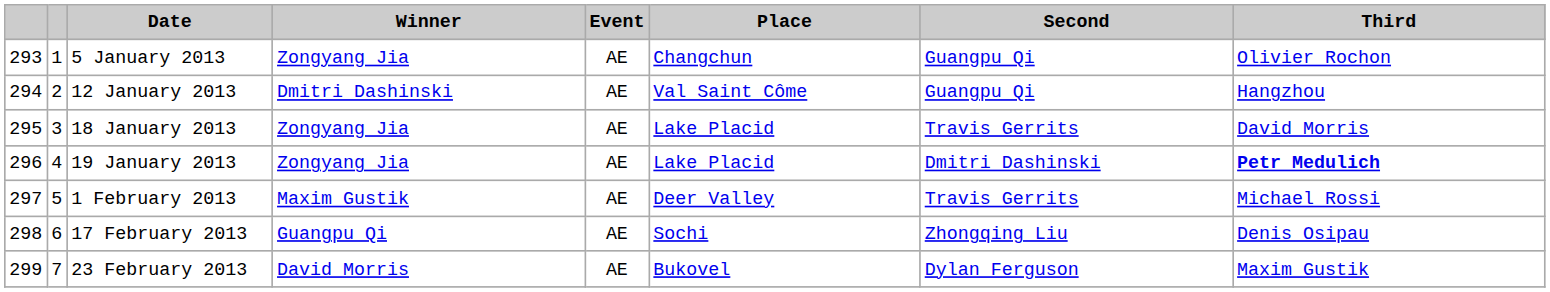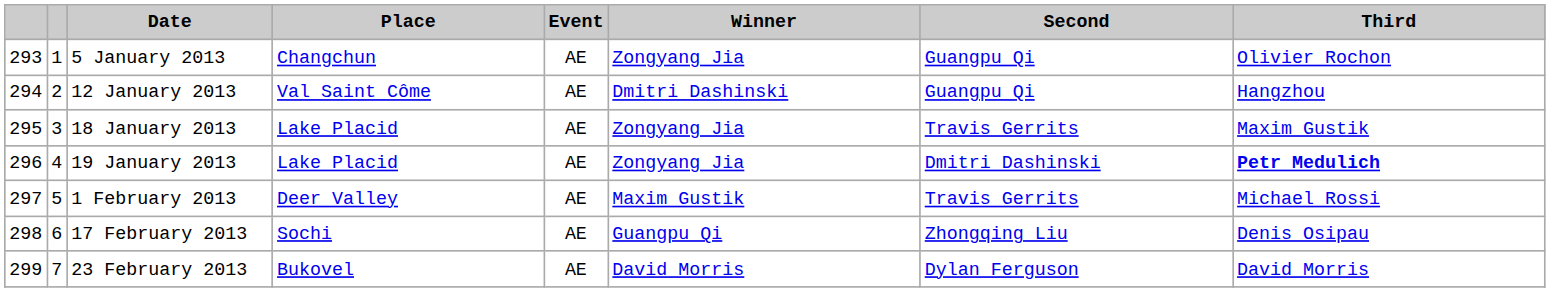columns swapped: Place <-> Winner
18 January 2013 | Third: David Morris -> Maxim Gustik
23 February 2013 | Third: Maxim Gustik -> David Morris
